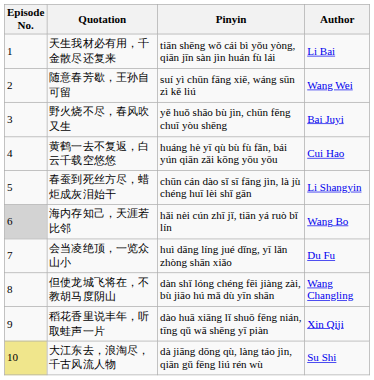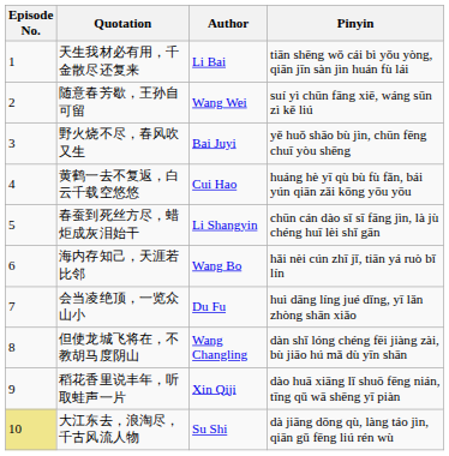columns swapped: Pinyin <-> Author
海内存知己，天涯若比邻 | Episode No.: lightgrey background -> no background
